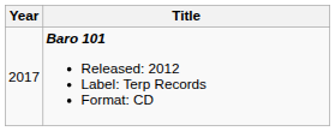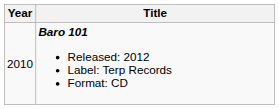Baro 101 Released: 2012 Label: Terp Records Format: CD | Year: 2017 -> 2010
